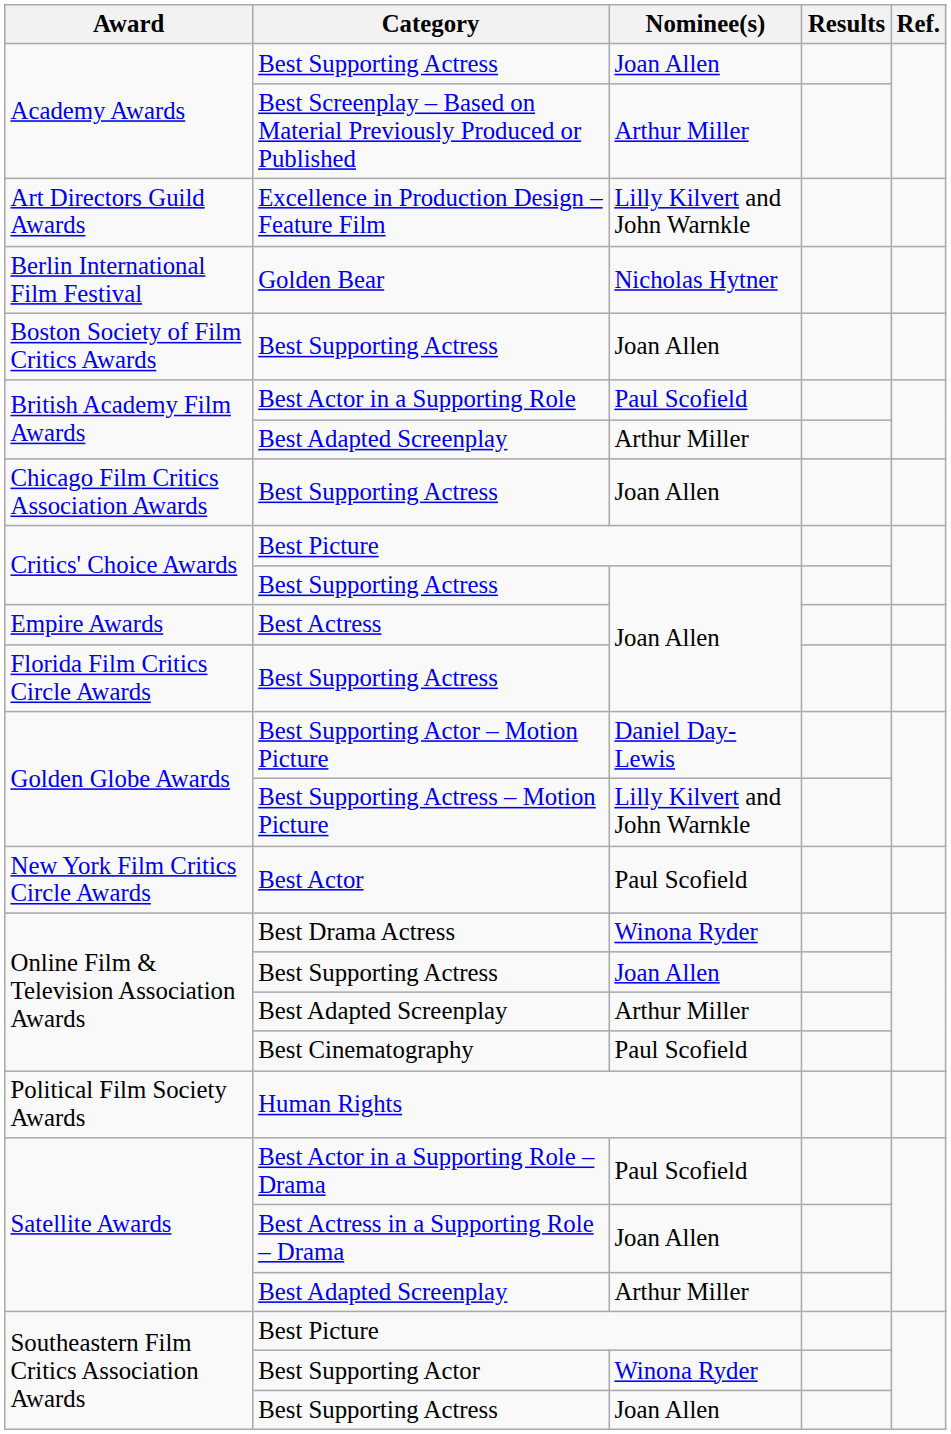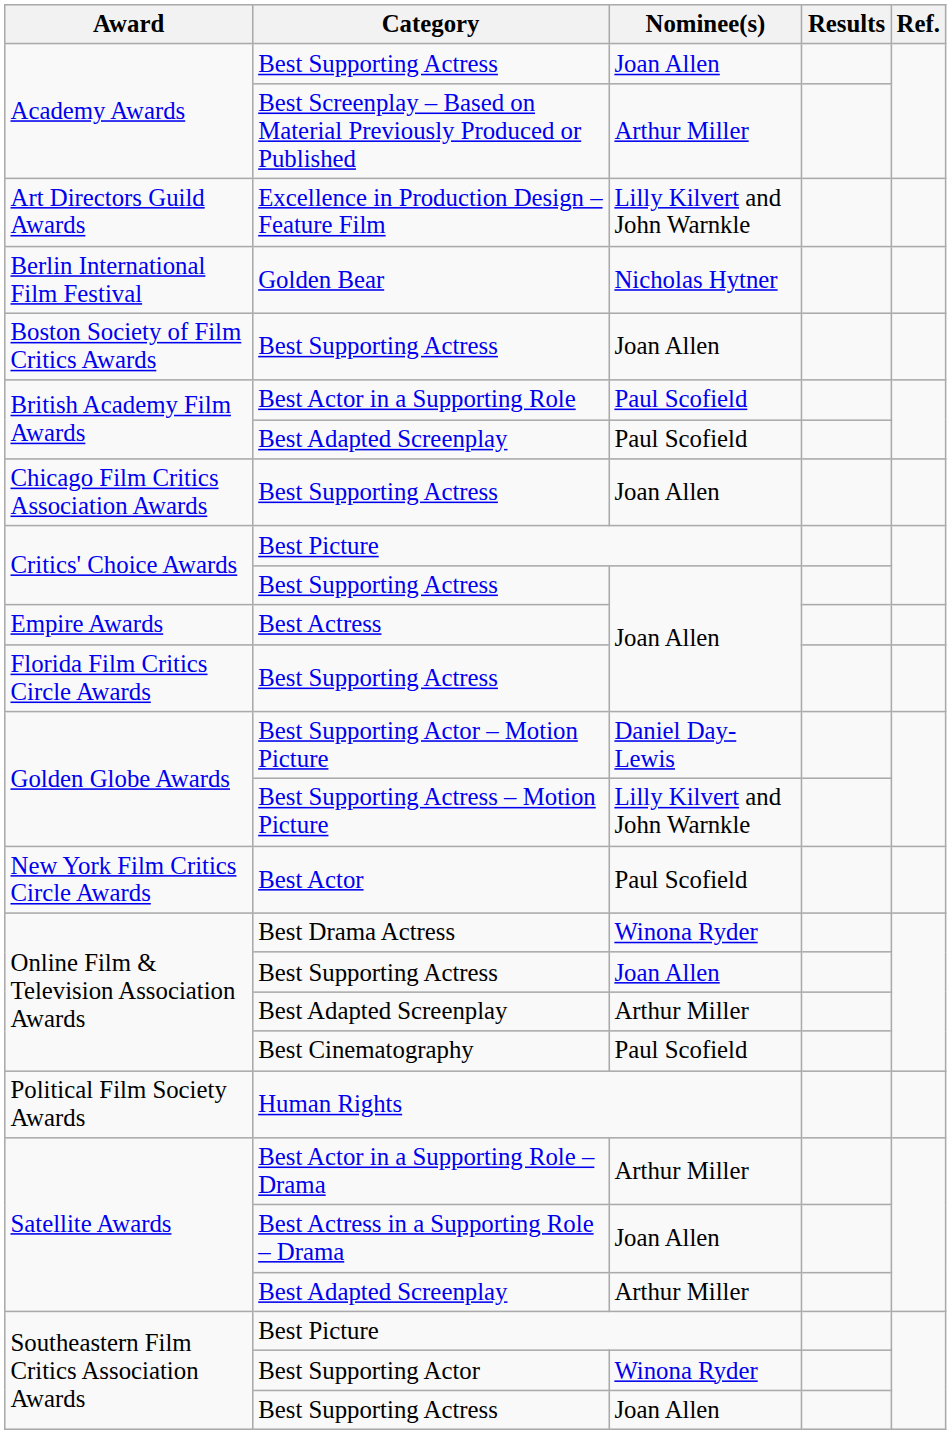British Academy Film Awards / Best Adapted Screenplay | Nominee(s): Arthur Miller -> Paul Scofield
Best Actor in a Supporting Role – Drama | Nominee(s): Paul Scofield -> Arthur Miller
